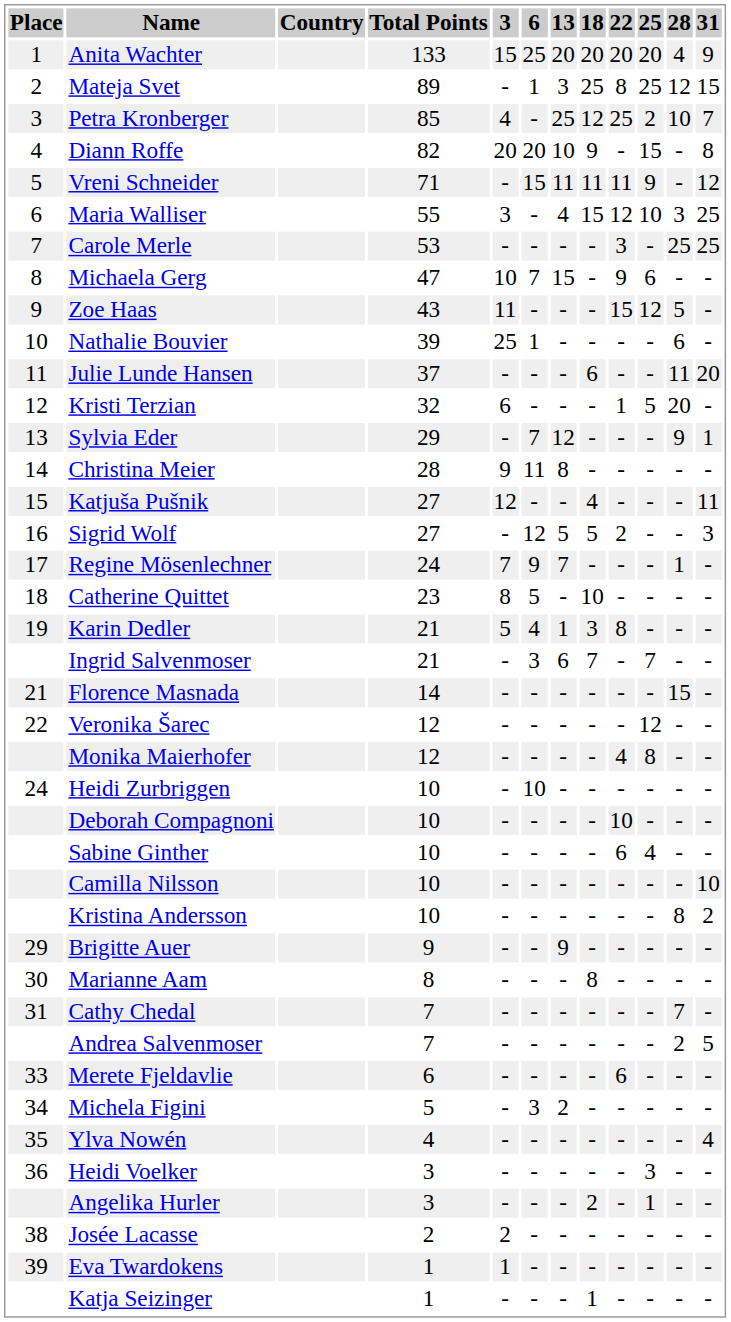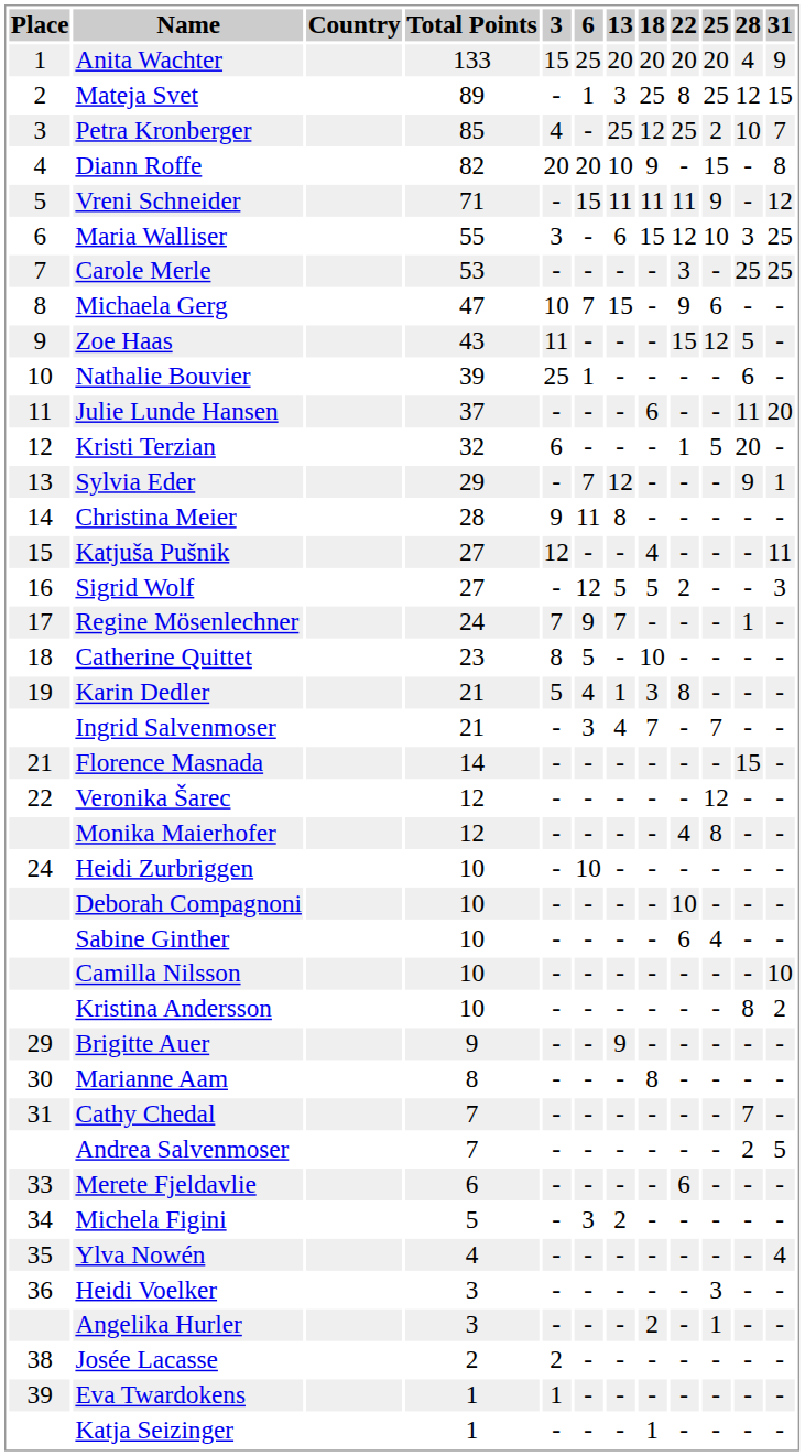Maria Walliser | 13: 4 -> 6
Ingrid Salvenmoser | 13: 6 -> 4
